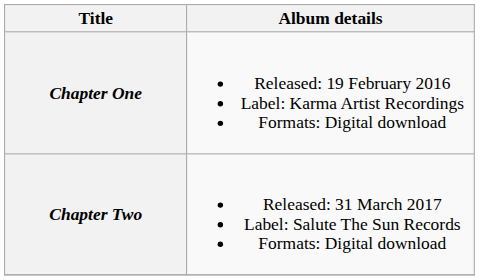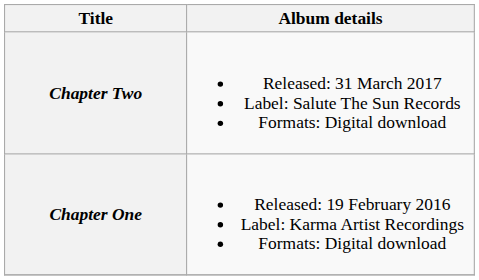rows swapped: Chapter One <-> Chapter Two
